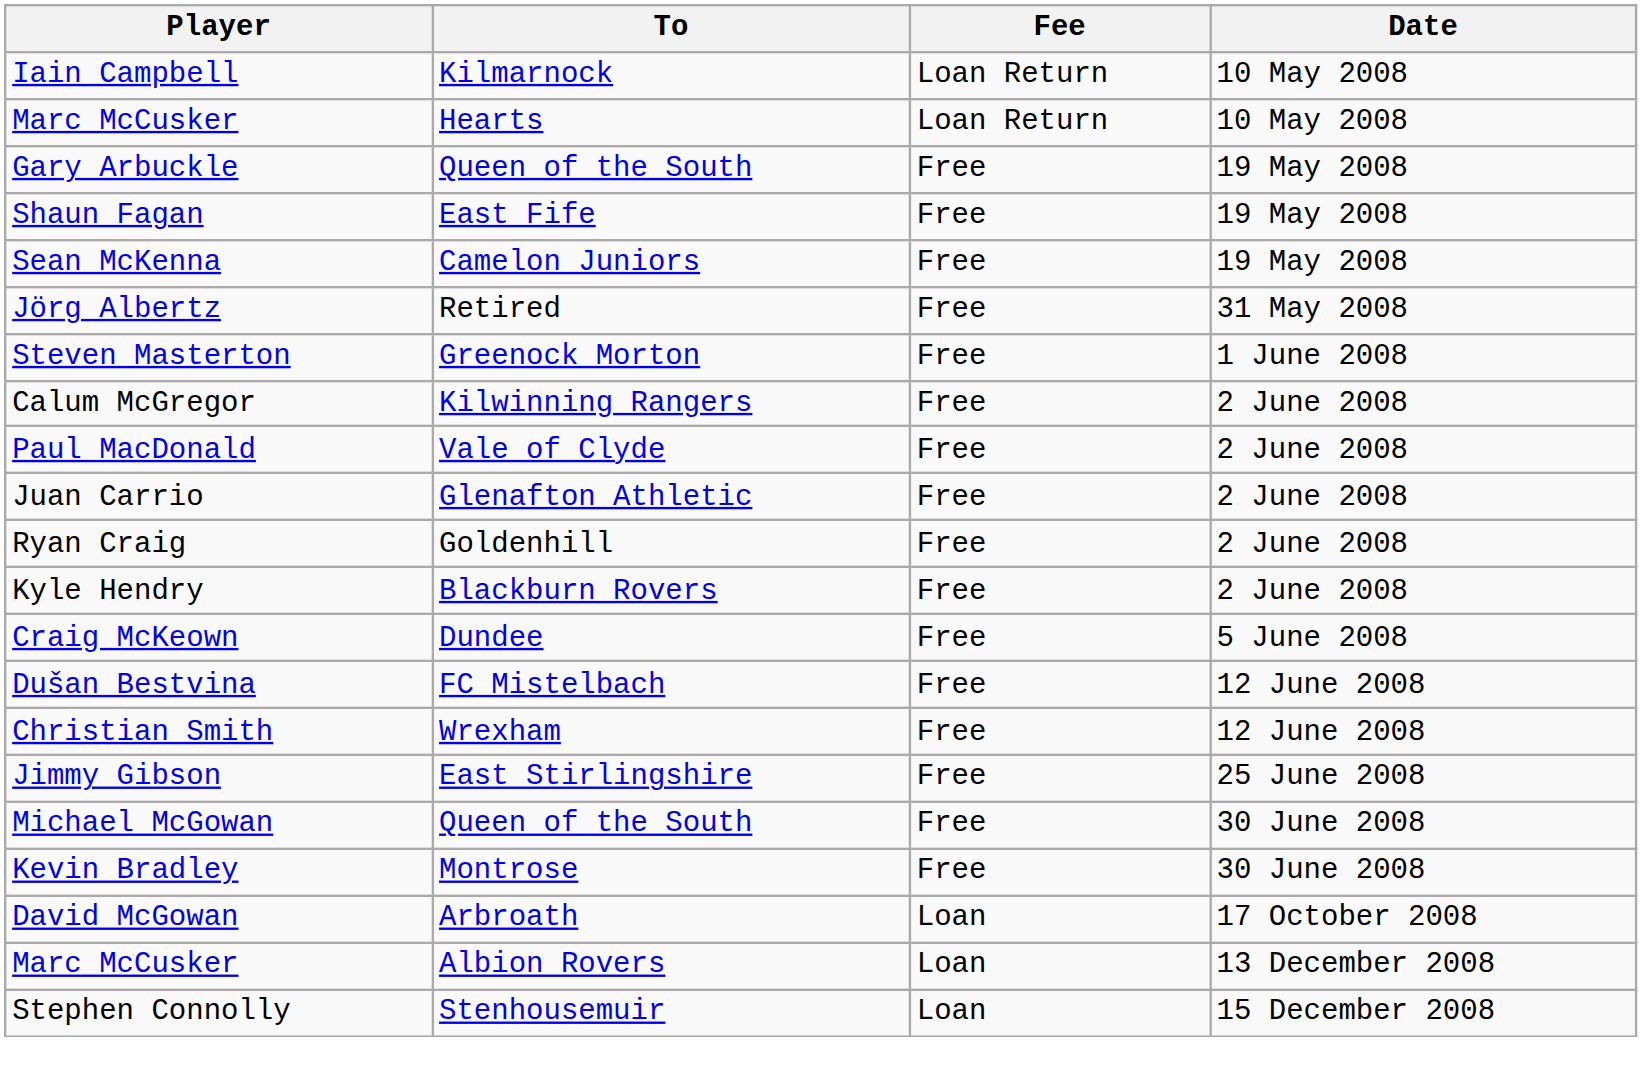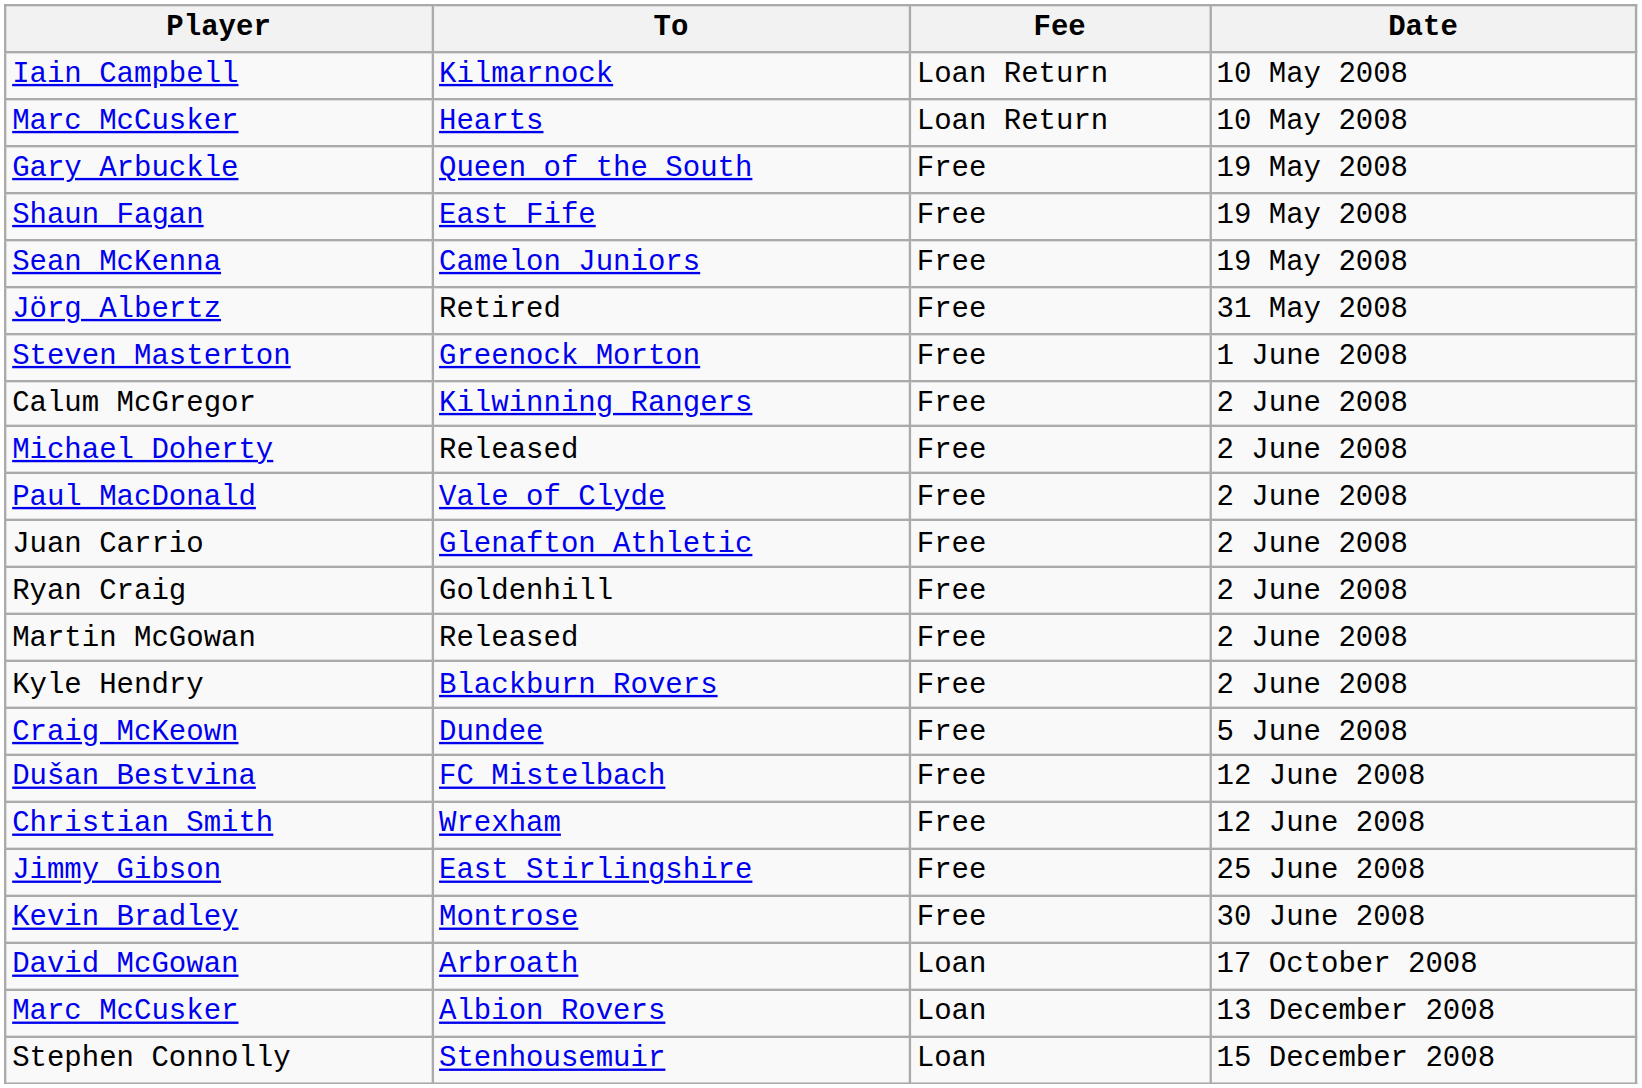+ row: Michael Doherty | Released | Free | 2 June 2008
+ row: Martin McGowan | Released | Free | 2 June 2008
- row: Michael McGowan | Queen of the South | Free | 30 June 2008
